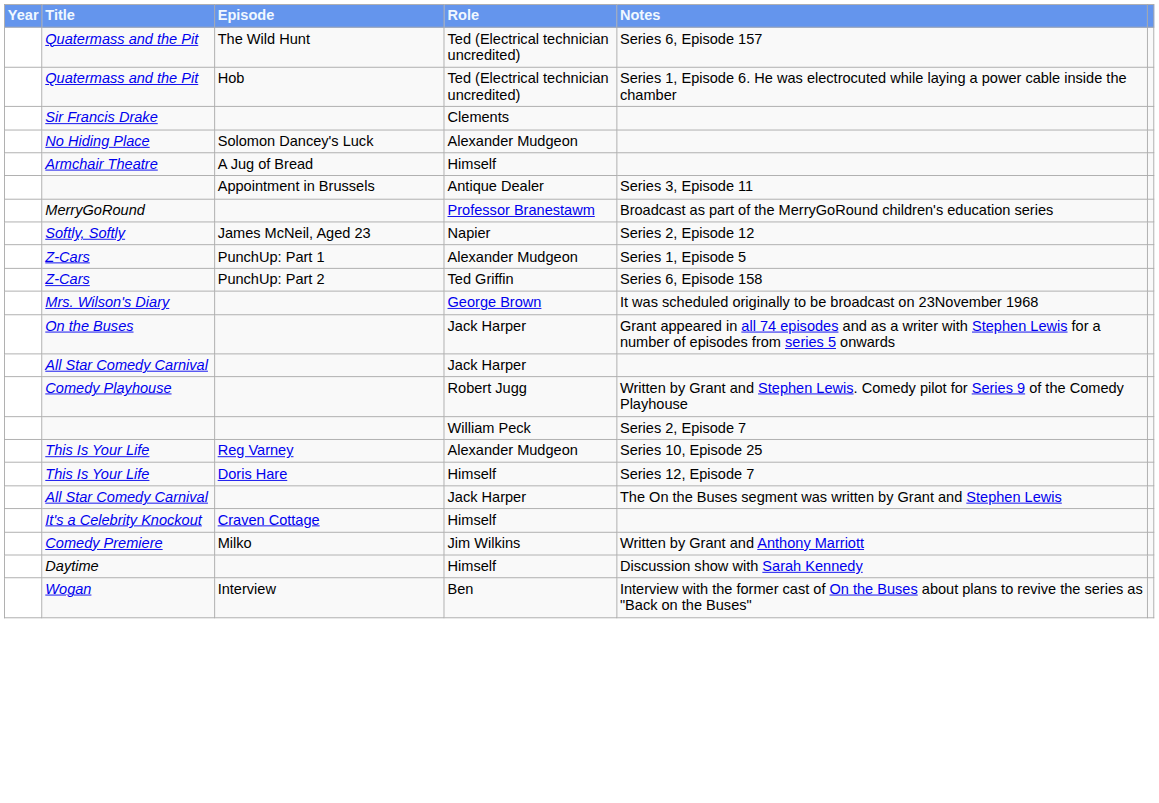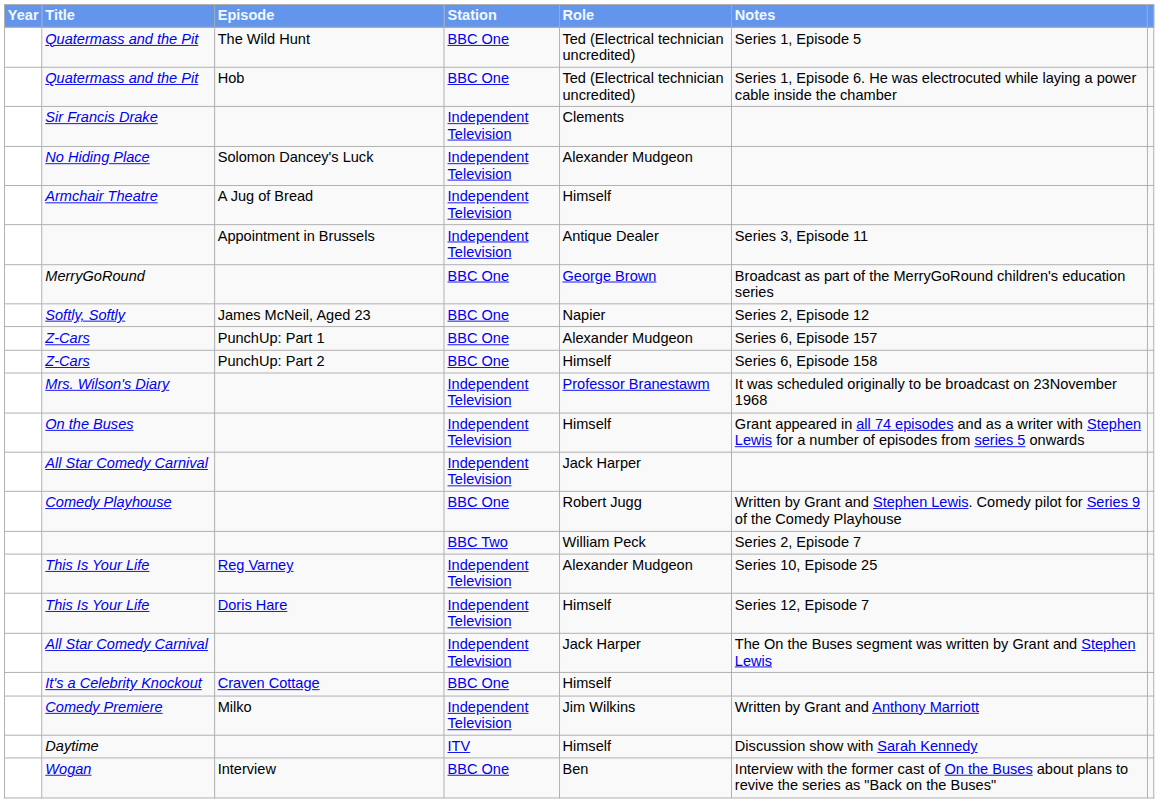+ column: Station | BBC One | BBC One | Independent Television | Independent Television | Independent Television | Independent Television | BBC One | BBC One | BBC One | BBC One | Independent Television | Independent Television | Independent Television | BBC One | BBC Two | Independent Television | Independent Television | Independent Television | BBC One | Independent Television | ITV | BBC One
Quatermass and the Pit / The Wild Hunt | Notes: Series 6, Episode 157 -> Series 1, Episode 5
MerryGoRound | Role: Professor Branestawm -> George Brown
Z-Cars / PunchUp: Part 1 | Notes: Series 1, Episode 5 -> Series 6, Episode 157
Z-Cars / PunchUp: Part 2 | Role: Ted Griffin -> Himself
Mrs. Wilson's Diary | Role: George Brown -> Professor Branestawm
On the Buses | Role: Jack Harper -> Himself
